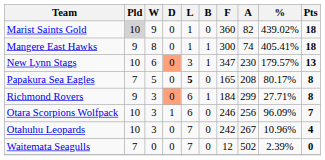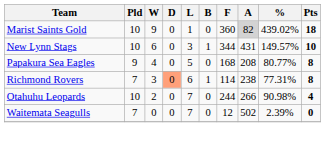Marist Saints Gold | Pld: lightgrey background -> no background
Marist Saints Gold | A: no background -> lightgrey background
- row: Mangere East Hawks | 9 | 8 | 0 | 1 | 1 | 300 | 74 | 405.41% | 18
New Lynn Stags | D: lightsalmon background -> no background
New Lynn Stags | F: 347 -> 344
New Lynn Stags | A: 230 -> 431
New Lynn Stags | %: 179.57% -> 149.57%
New Lynn Stags | Pts: 13 -> 10
Papakura Sea Eagles | Pld: 7 -> 9
Papakura Sea Eagles | W: 5 -> 4
Papakura Sea Eagles | L: bold -> normal
Papakura Sea Eagles | F: 165 -> 168
Papakura Sea Eagles | %: 80.17% -> 80.77%
Richmond Rovers | Pld: 9 -> 7
Richmond Rovers | F: 184 -> 114
Richmond Rovers | A: 299 -> 238
Richmond Rovers | %: 27.71% -> 77.31%
- row: Otara Scorpions Wolfpack | 10 | 3 | 1 | 6 | 0 | 246 | 256 | 96.09% | 7
Otahuhu Leopards | W: 3 -> 2
Otahuhu Leopards | F: 242 -> 244
Otahuhu Leopards | A: 267 -> 266
Otahuhu Leopards | %: 10.96% -> 90.98%
